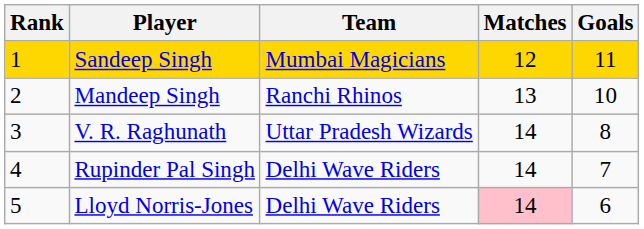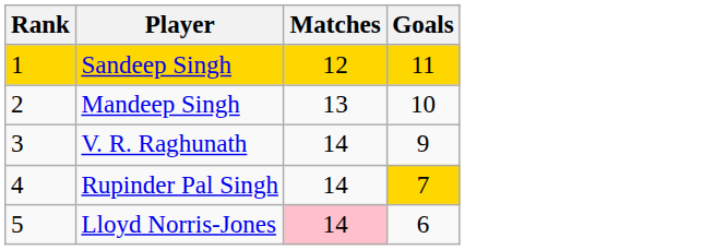- column: Team | Mumbai Magicians | Ranchi Rhinos | Uttar Pradesh Wizards | Delhi Wave Riders | Delhi Wave Riders
V. R. Raghunath | Goals: 8 -> 9
Rupinder Pal Singh | Goals: no background -> gold background
